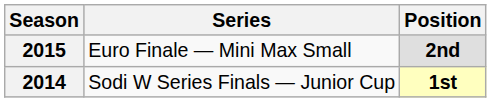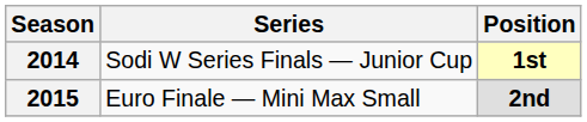rows swapped: 2014 <-> 2015
